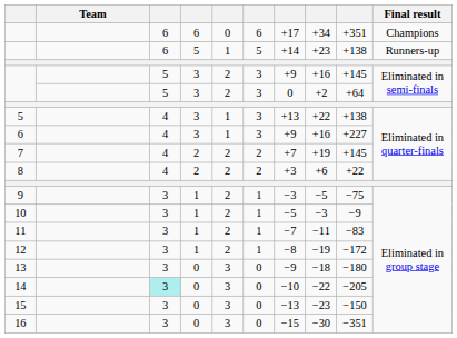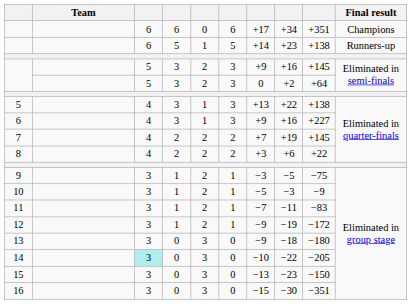12 | column 7: −8 -> −9
